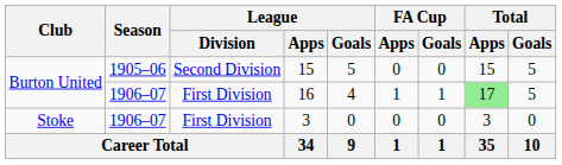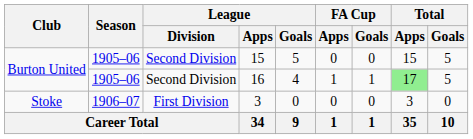16 | Season: 1906–07 -> 1905–06
16 | League / Division: First Division -> Second Division
